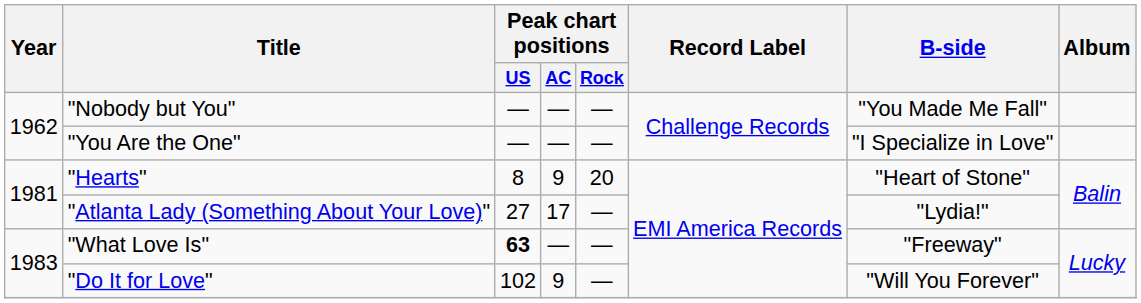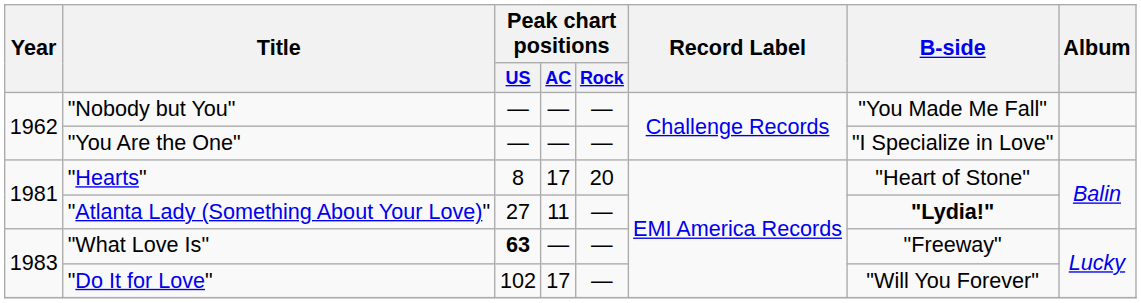"Hearts" | Peak chart positions / AC: 9 -> 17
"Atlanta Lady (Something About Your Love)" | Peak chart positions / AC: 17 -> 11
"Atlanta Lady (Something About Your Love)" | B-side: normal -> bold
"Do It for Love" | Peak chart positions / AC: 9 -> 17
